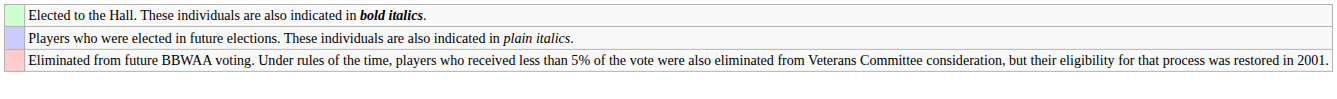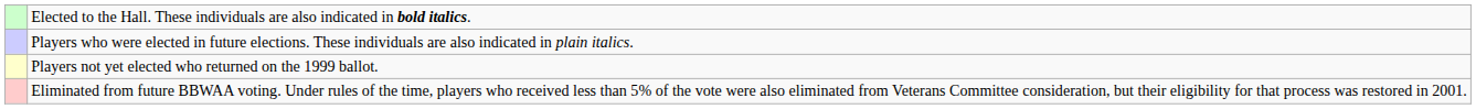+ row: Players not yet elected who returned on the 1999 ballot.
